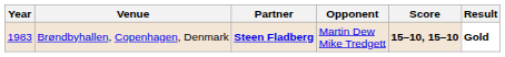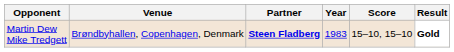columns swapped: Year <-> Opponent
Brøndbyhallen, Copenhagen, Denmark | Score: bold -> normal
